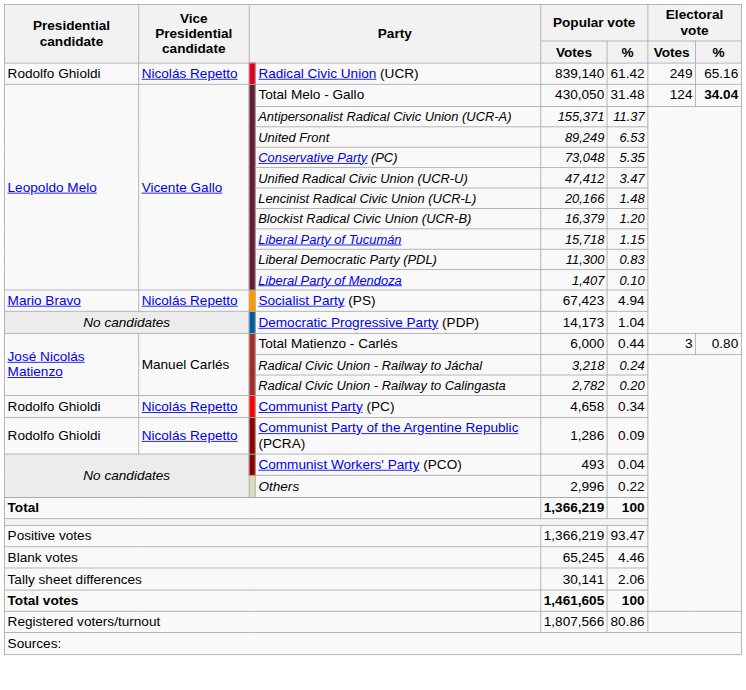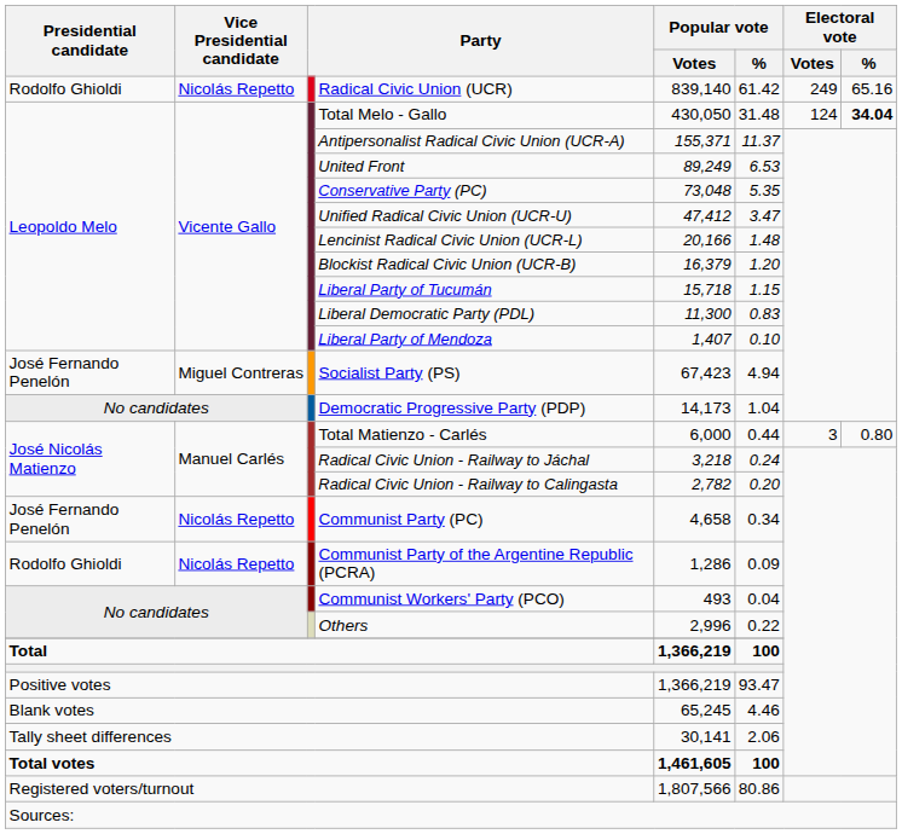Socialist Party (PS) | Presidential candidate: Mario Bravo -> José Fernando Penelón
Socialist Party (PS) | Vice Presidential candidate: Nicolás Repetto -> Miguel Contreras
Communist Party (PC) | Presidential candidate: Rodolfo Ghioldi -> José Fernando Penelón
